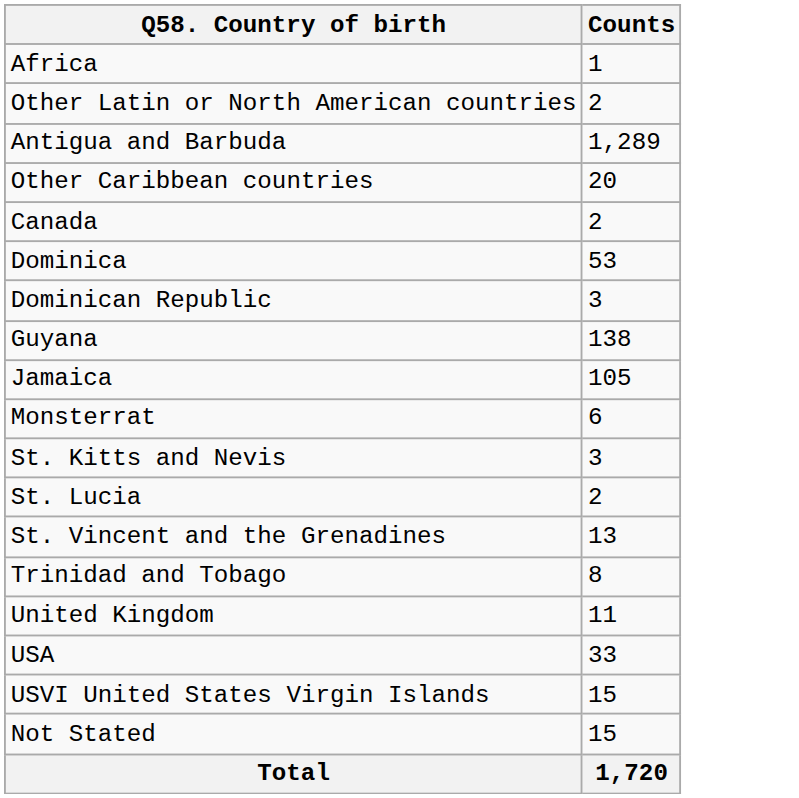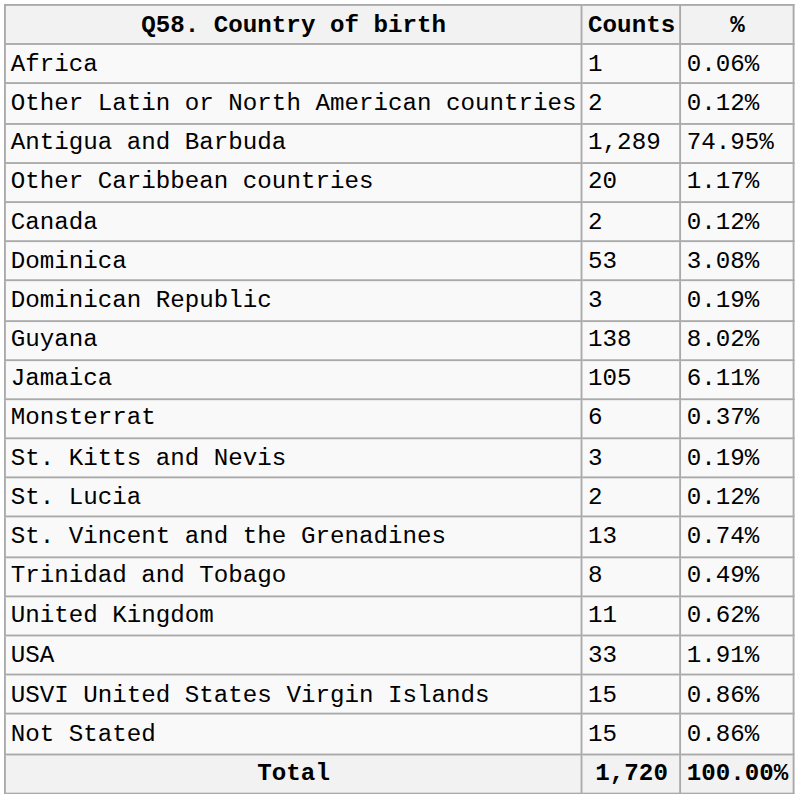+ column: % | 0.06% | 0.12% | 74.95% | 1.17% | 0.12% | 3.08% | 0.19% | 8.02% | 6.11% | 0.37% | 0.19% | 0.12% | 0.74% | 0.49% | 0.62% | 1.91% | 0.86% | 0.86% | 100.00%
